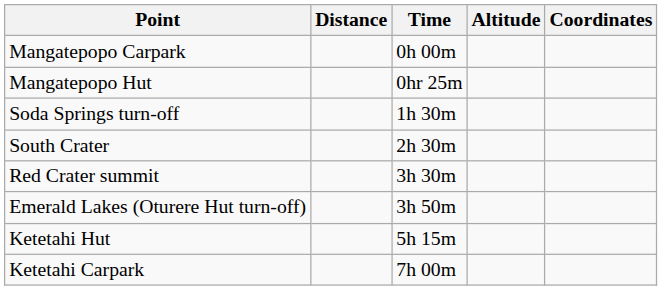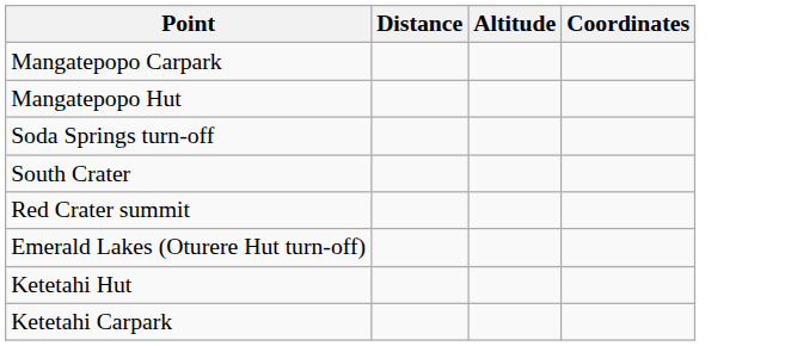- column: Time | 0h 00m | 0hr 25m | 1h 30m | 2h 30m | 3h 30m | 3h 50m | 5h 15m | 7h 00m
